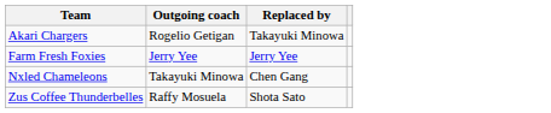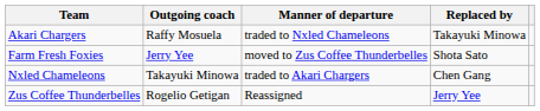+ column: Manner of departure | traded to Nxled Chameleons | moved to Zus Coffee Thunderbelles | traded to Akari Chargers | Reassigned
Akari Chargers | Outgoing coach: Rogelio Getigan -> Raffy Mosuela
Farm Fresh Foxies | Replaced by: Jerry Yee -> Shota Sato
Zus Coffee Thunderbelles | Outgoing coach: Raffy Mosuela -> Rogelio Getigan
Zus Coffee Thunderbelles | Replaced by: Shota Sato -> Jerry Yee
